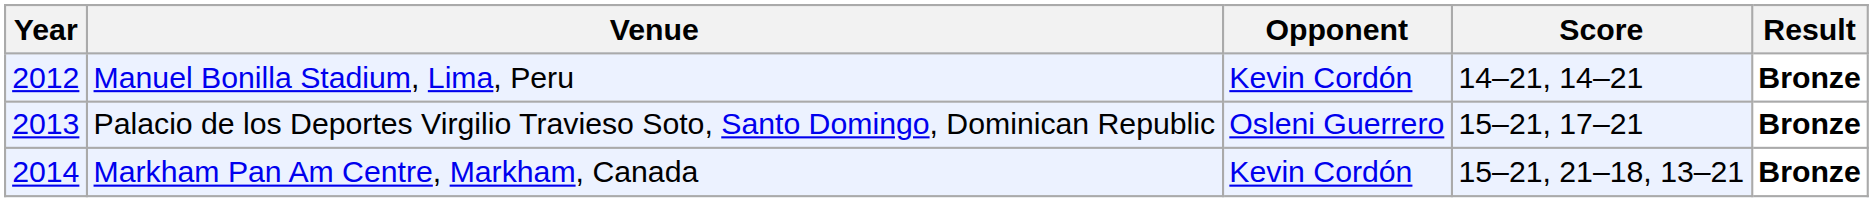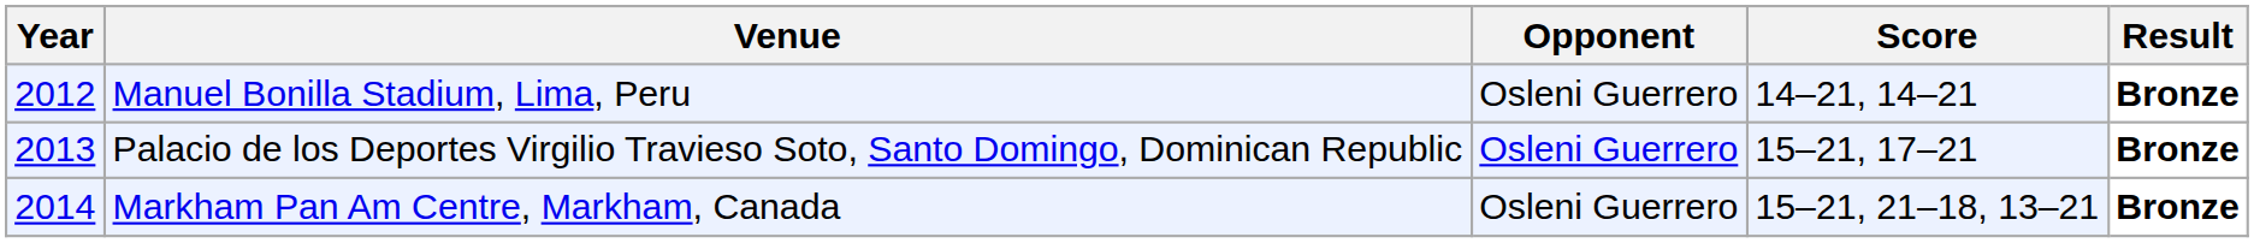Manuel Bonilla Stadium, Lima, Peru | Opponent: Kevin Cordón -> Osleni Guerrero
Markham Pan Am Centre, Markham, Canada | Opponent: Kevin Cordón -> Osleni Guerrero
